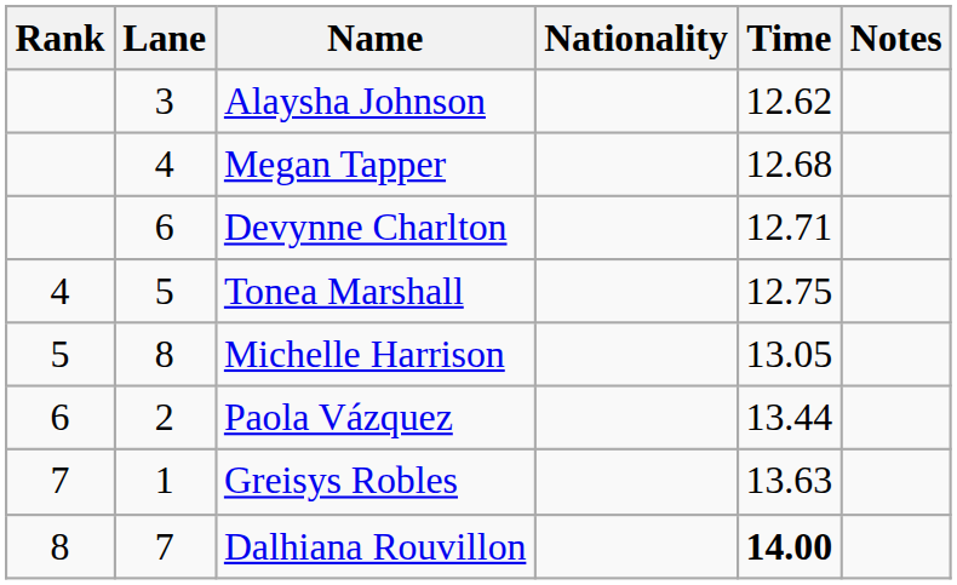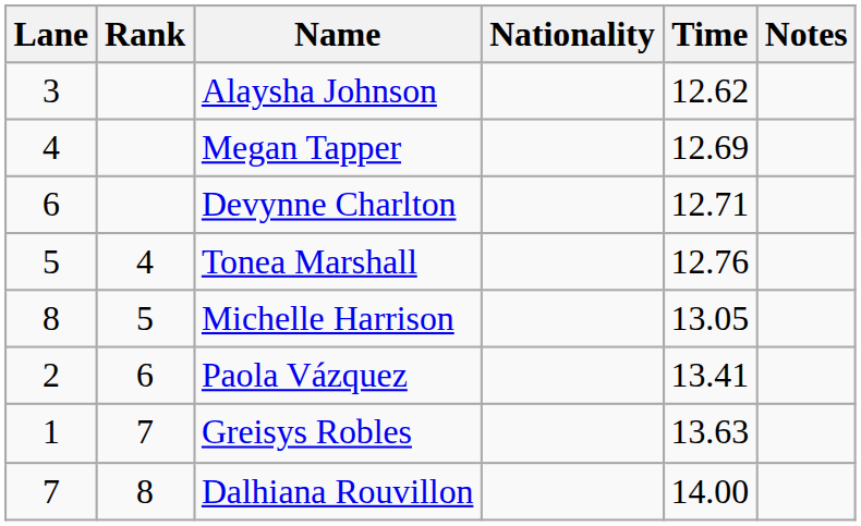columns swapped: Rank <-> Lane
Megan Tapper | Time: 12.68 -> 12.69
Tonea Marshall | Time: 12.75 -> 12.76
Paola Vázquez | Time: 13.44 -> 13.41
Dalhiana Rouvillon | Time: bold -> normal
